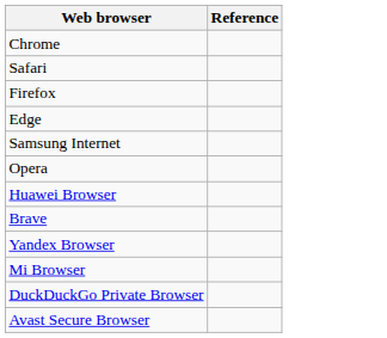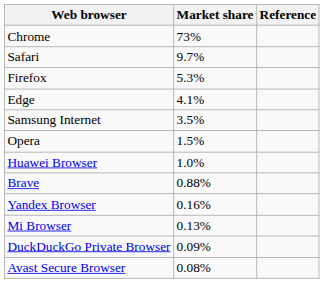+ column: Market share | 73% | 9.7% | 5.3% | 4.1% | 3.5% | 1.5% | 1.0% | 0.88% | 0.16% | 0.13% | 0.09% | 0.08%
